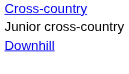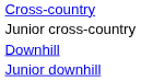+ row: Junior downhill
